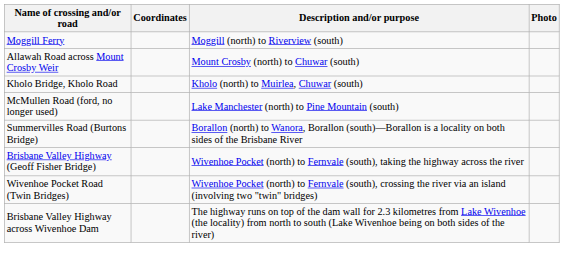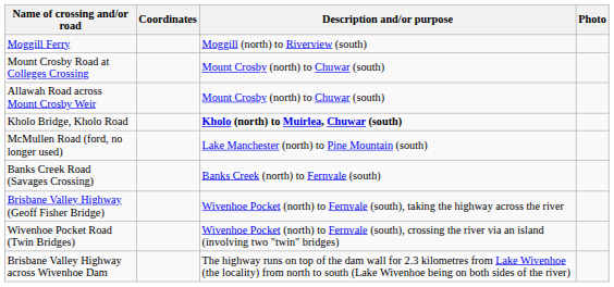+ row: Mount Crosby Road at Colleges Crossing | Mount Crosby (north) to Chuwar (south)
Kholo Bridge, Kholo Road | Description and/or purpose: normal -> bold
- row: Summervilles Road (Burtons Bridge) | Borallon (north) to Wanora, Borallon (south)—Borallon is a locality on both sides of the Brisbane River
+ row: Banks Creek Road (Savages Crossing) | Banks Creek (north) to Fernvale (south)
